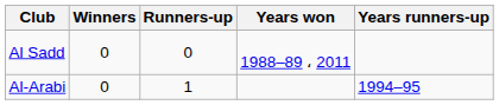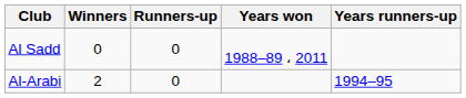Al-Arabi | Winners: 0 -> 2
Al-Arabi | Runners-up: 1 -> 0
